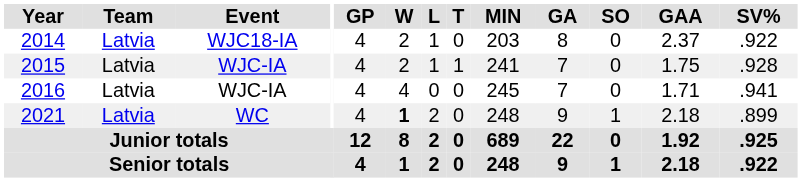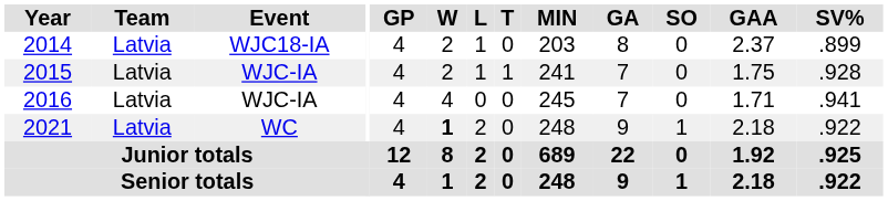2014 | SV%: .922 -> .899
2021 | SV%: .899 -> .922
